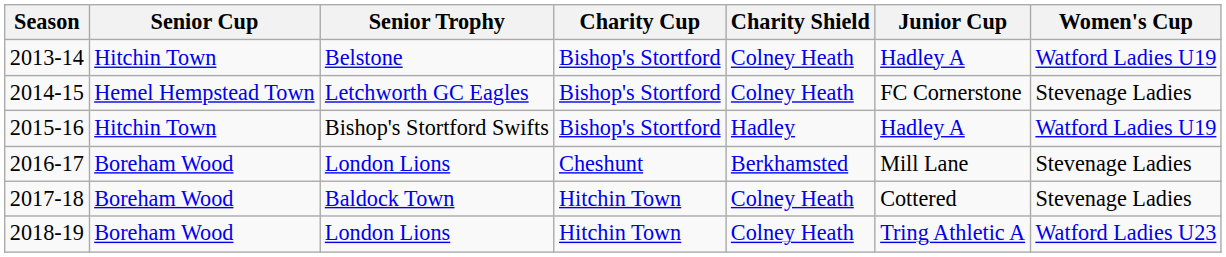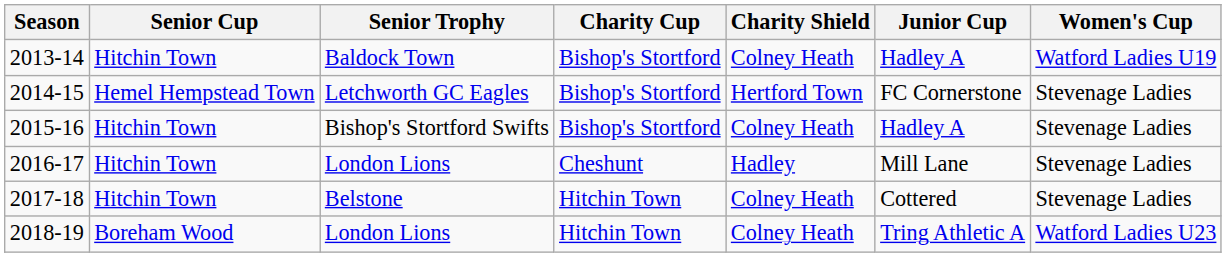2013-14 | Senior Trophy: Belstone -> Baldock Town
2014-15 | Charity Shield: Colney Heath -> Hertford Town
2015-16 | Charity Shield: Hadley -> Colney Heath
2015-16 | Women's Cup: Watford Ladies U19 -> Stevenage Ladies
2016-17 | Senior Cup: Boreham Wood -> Hitchin Town
2016-17 | Charity Shield: Berkhamsted -> Hadley
2017-18 | Senior Cup: Boreham Wood -> Hitchin Town
2017-18 | Senior Trophy: Baldock Town -> Belstone
